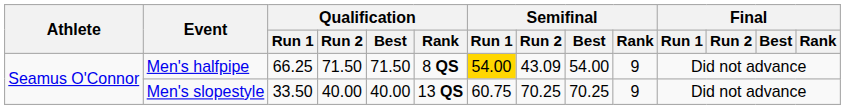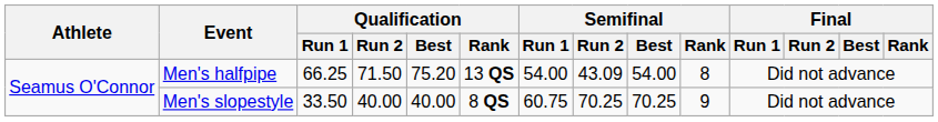Men's halfpipe | Qualification / Best: 71.50 -> 75.20
Men's halfpipe | Qualification / Rank: 8 QS -> 13 QS
Men's halfpipe | Semifinal / Run 1: gold background -> no background
Men's halfpipe | Semifinal / Rank: 9 -> 8
Men's slopestyle | Qualification / Rank: 13 QS -> 8 QS
